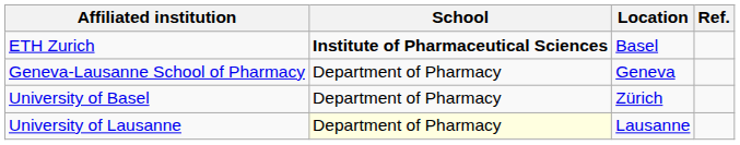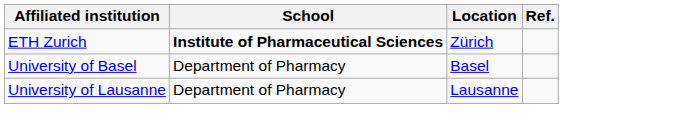ETH Zurich | Location: Basel -> Zürich
- row: Geneva-Lausanne School of Pharmacy | Department of Pharmacy | Geneva
University of Basel | Location: Zürich -> Basel
University of Lausanne | School: lightyellow background -> no background
